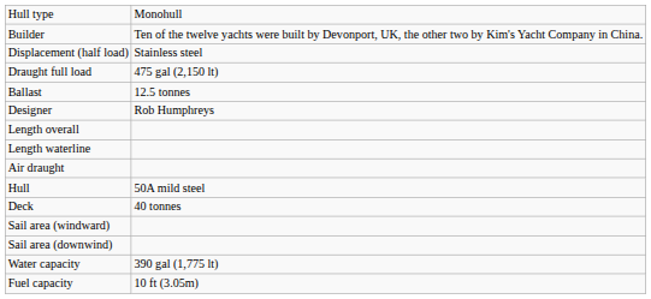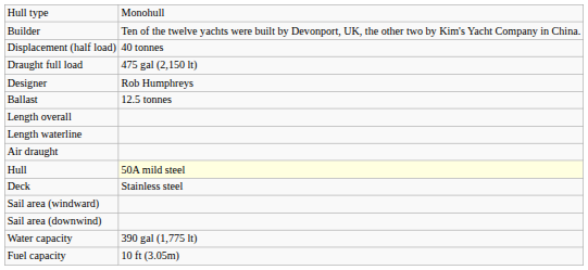Displacement (half load) | column 2: Stainless steel -> 40 tonnes
rows swapped: Ballast <-> Designer
Hull | column 2: no background -> lightyellow background
Deck | column 2: 40 tonnes -> Stainless steel
